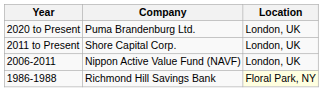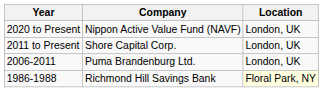2020 to Present | Company: Puma Brandenburg Ltd. -> Nippon Active Value Fund (NAVF)
2006-2011 | Company: Nippon Active Value Fund (NAVF) -> Puma Brandenburg Ltd.
